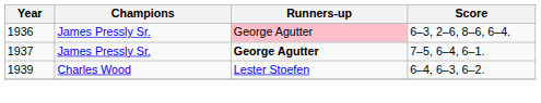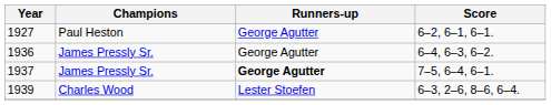+ row: 1927 | Paul Heston | George Agutter | 6–2, 6–1, 6–1.
1936 | Runners-up: pink background -> no background
1936 | Score: 6–3, 2–6, 8–6, 6–4. -> 6–4, 6–3, 6–2.
1939 | Score: 6–4, 6–3, 6–2. -> 6–3, 2–6, 8–6, 6–4.
